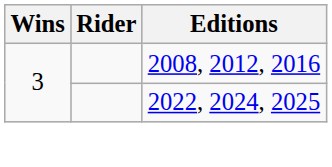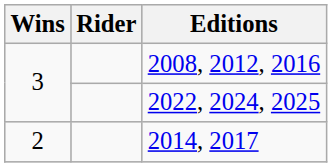+ row: 2 | 2014, 2017
